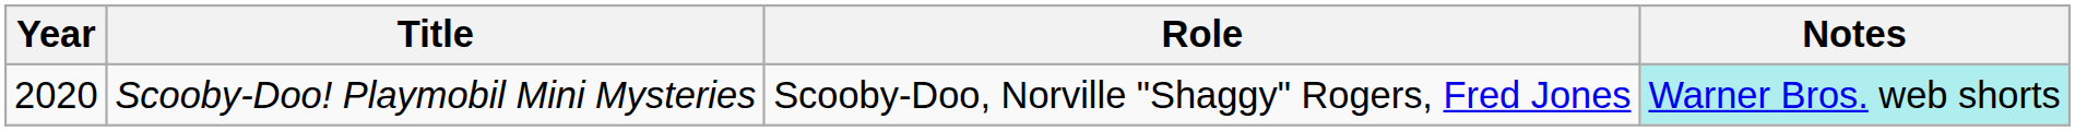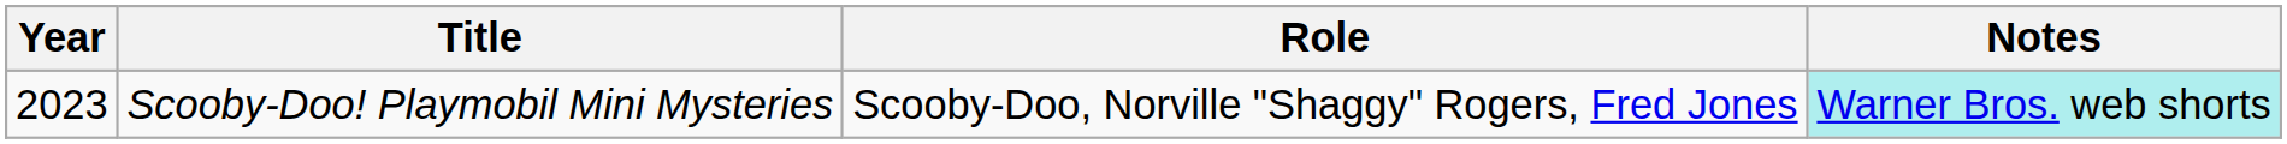Scooby-Doo! Playmobil Mini Mysteries | Year: 2020 -> 2023
